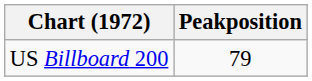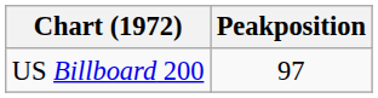US Billboard 200 | Peakposition: 79 -> 97
